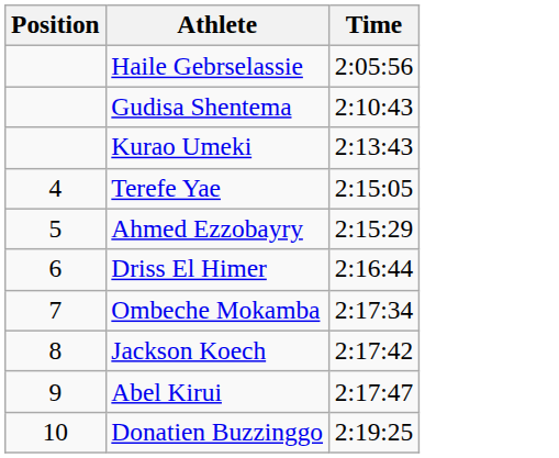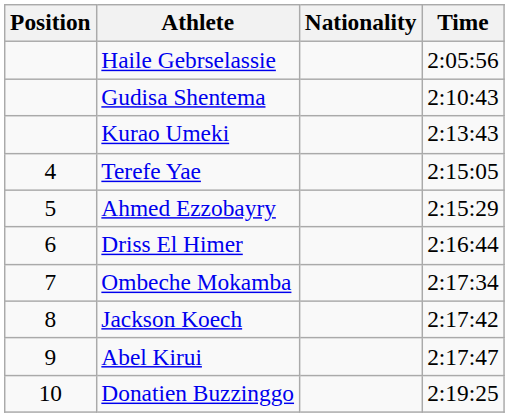+ column: Nationality
